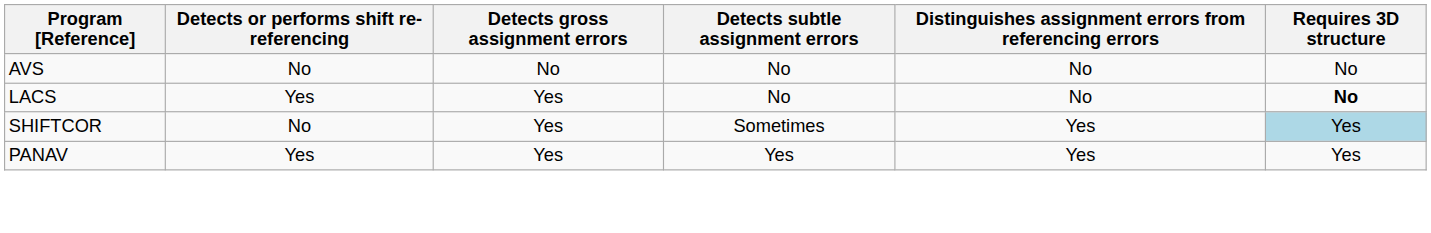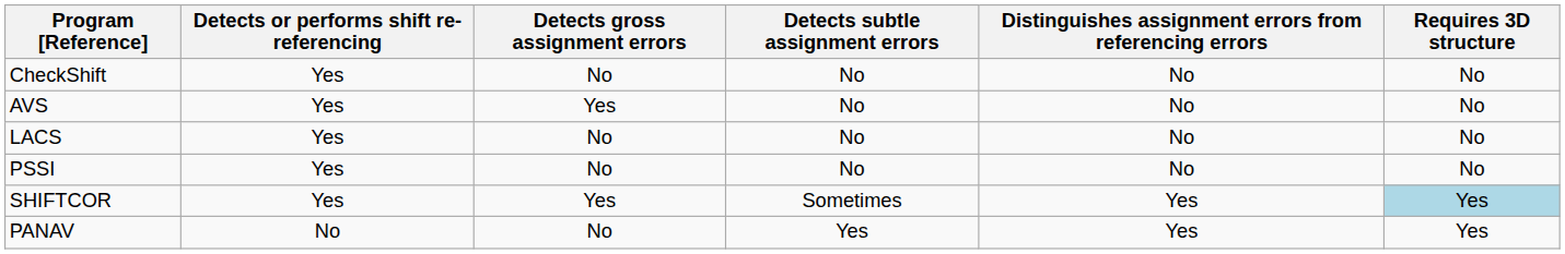+ row: CheckShift | Yes | No | No | No | No
AVS | Detects or performs shift re-referencing: No -> Yes
AVS | Detects gross assignment errors: No -> Yes
LACS | Detects gross assignment errors: Yes -> No
LACS | Requires 3D structure: bold -> normal
+ row: PSSI | Yes | No | No | No | No
SHIFTCOR | Detects or performs shift re-referencing: No -> Yes
PANAV | Detects or performs shift re-referencing: Yes -> No
PANAV | Detects gross assignment errors: Yes -> No
